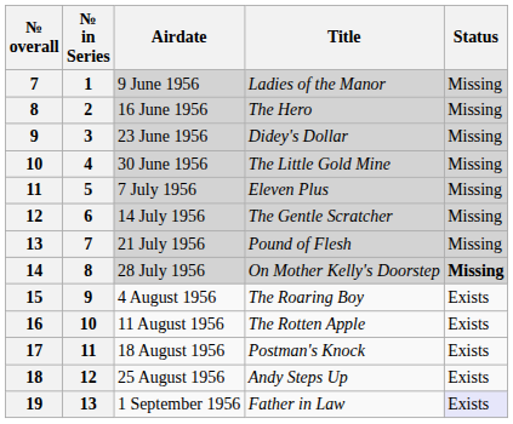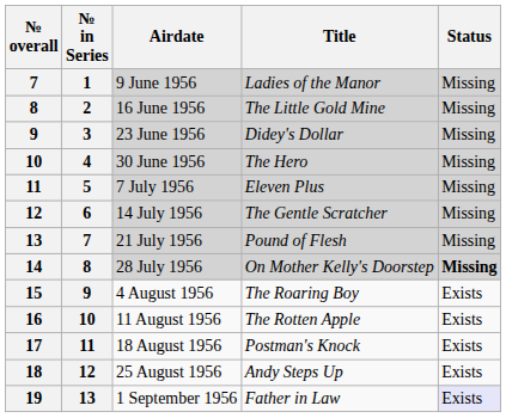16 June 1956 | Title: The Hero -> The Little Gold Mine
30 June 1956 | Title: The Little Gold Mine -> The Hero
